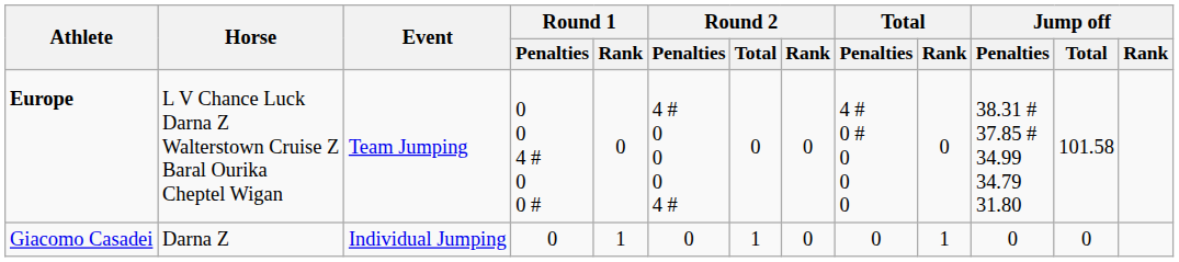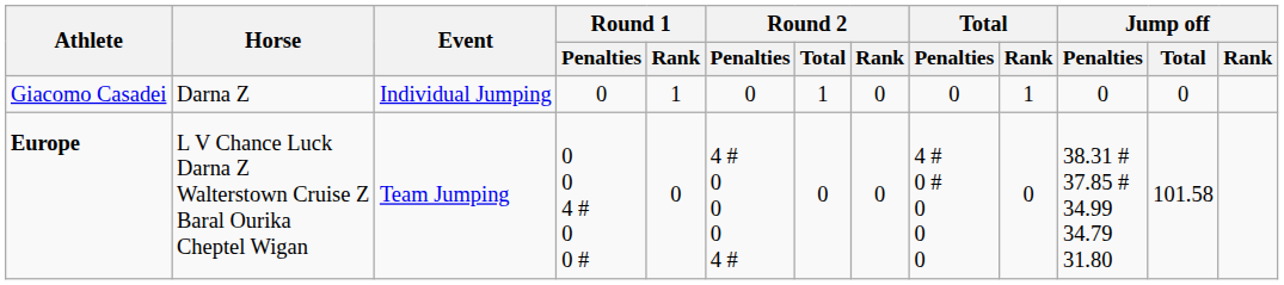rows swapped: Giacomo Casadei <-> Europe
